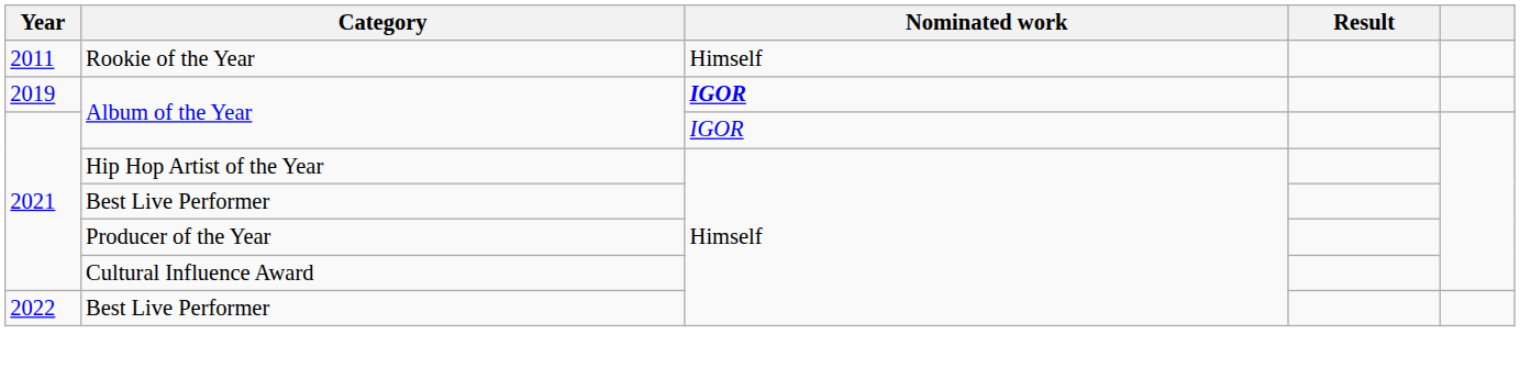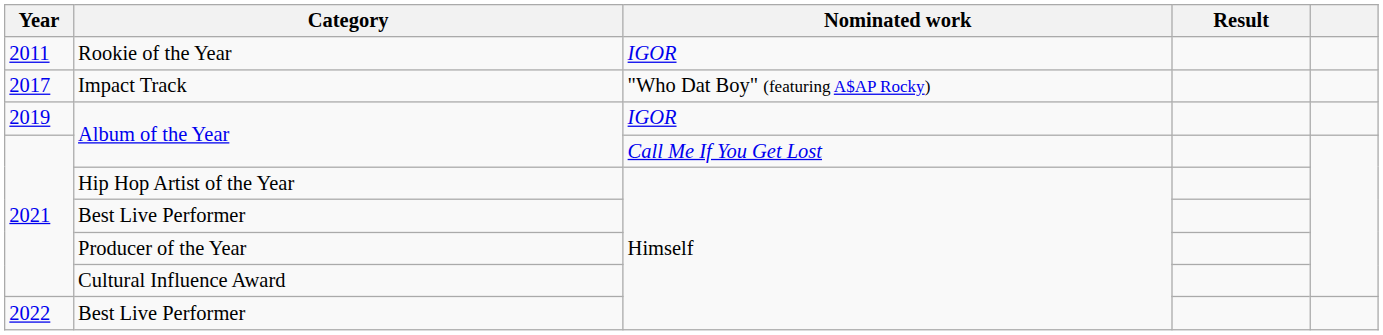Rookie of the Year | Nominated work: Himself -> IGOR
+ row: 2017 | Impact Track | "Who Dat Boy" (featuring A$AP Rocky)
2019 / Album of the Year | Nominated work: bold -> normal
2021 / Album of the Year | Nominated work: IGOR -> Call Me If You Get Lost
